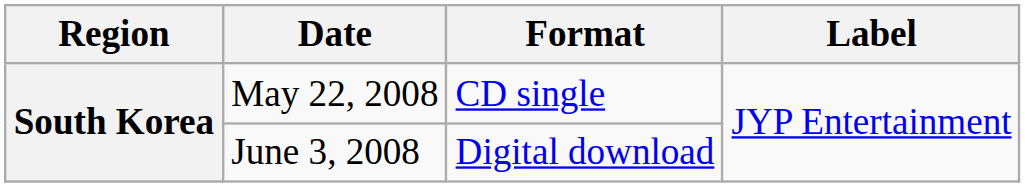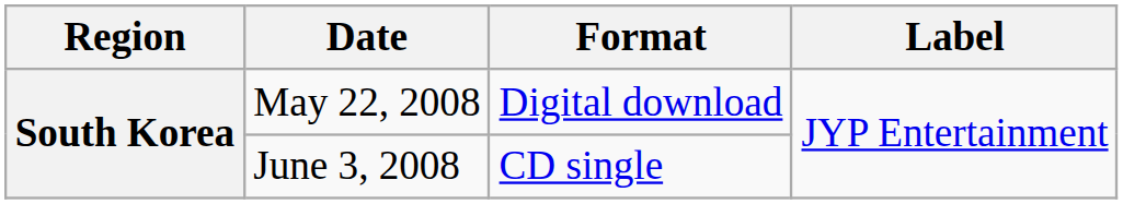May 22, 2008 | Format: CD single -> Digital download
June 3, 2008 | Format: Digital download -> CD single
